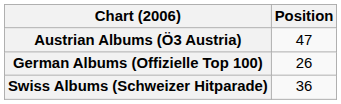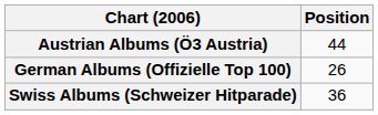Austrian Albums (Ö3 Austria) | Position: 47 -> 44
